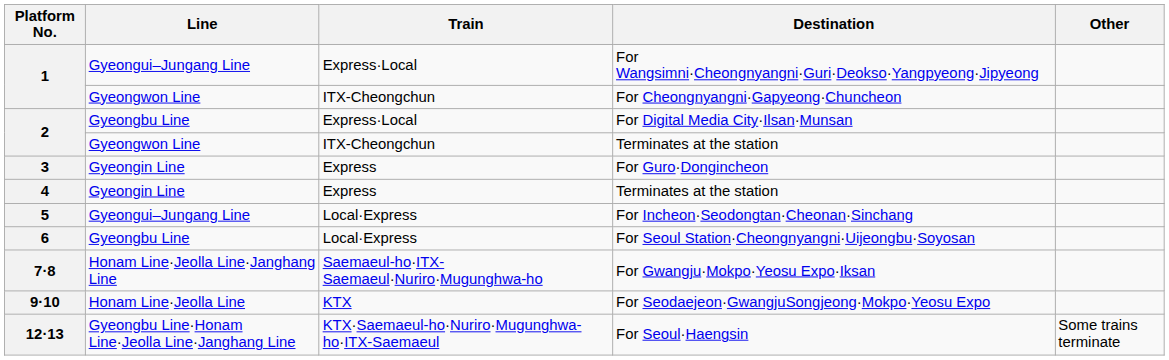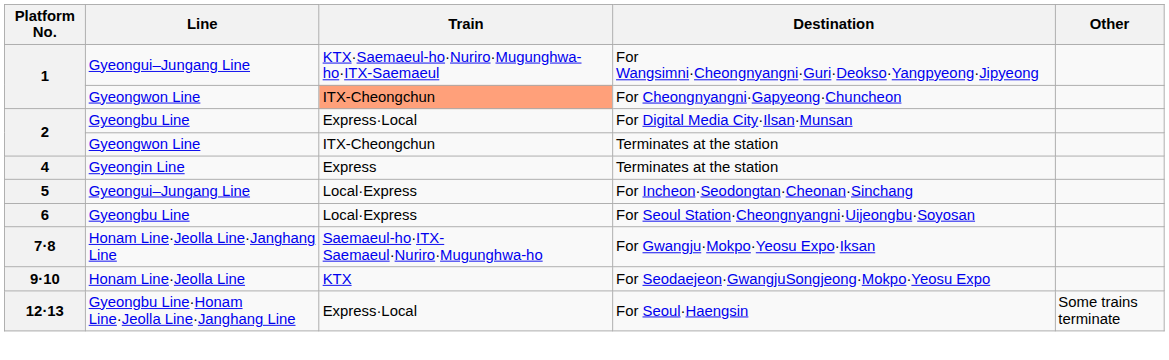For Wangsimni·Cheongnyangni·Guri·Deokso·Yangpyeong·Jipyeong | Train: Express·Local -> KTX·Saemaeul-ho·Nuriro·Mugunghwa-ho·ITX-Saemaeul
For Cheongnyangni·Gapyeong·Chuncheon | Train: no background -> lightsalmon background
- row: 3 | Gyeongin Line | Express | For Guro·Dongincheon
For Seoul·Haengsin | Train: KTX·Saemaeul-ho·Nuriro·Mugunghwa-ho·ITX-Saemaeul -> Express·Local
